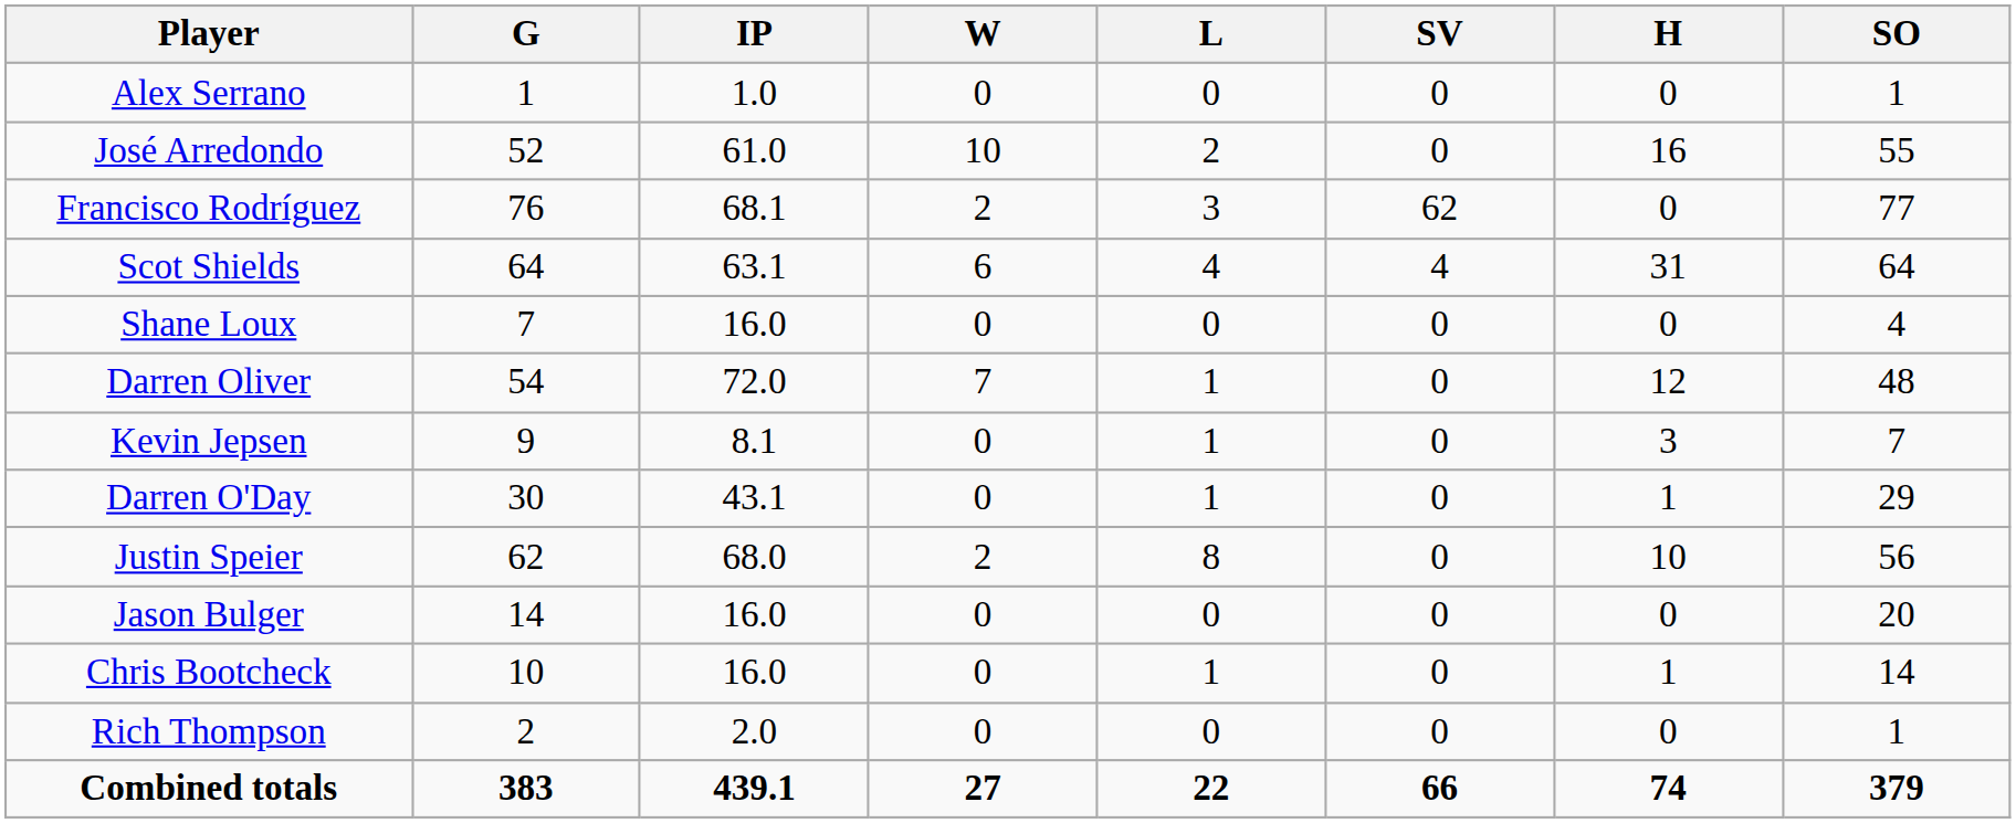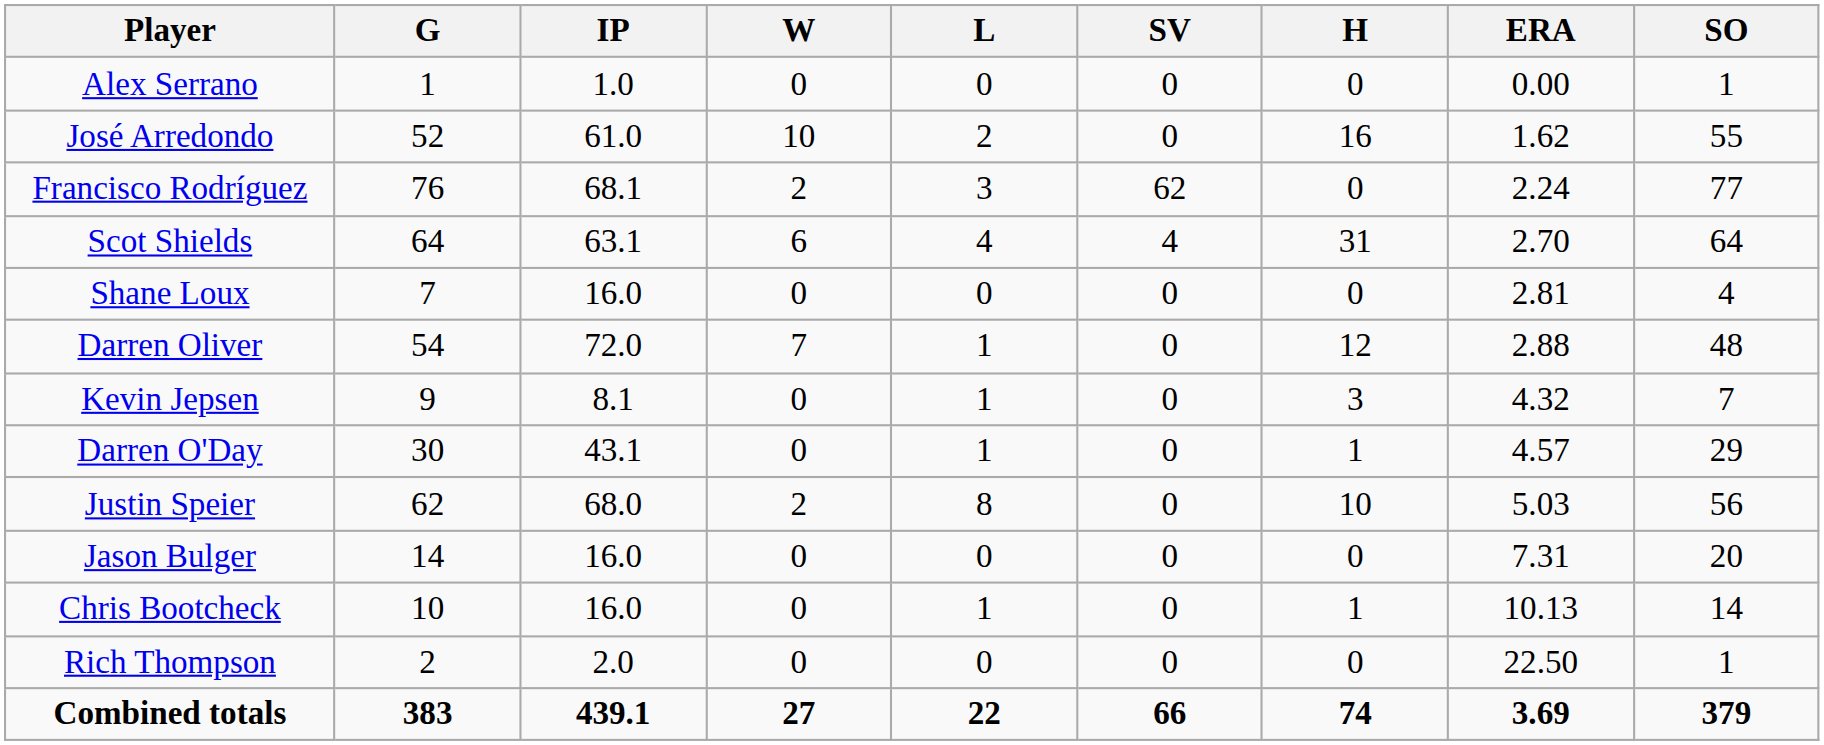+ column: ERA | 0.00 | 1.62 | 2.24 | 2.70 | 2.81 | 2.88 | 4.32 | 4.57 | 5.03 | 7.31 | 10.13 | 22.50 | 3.69
